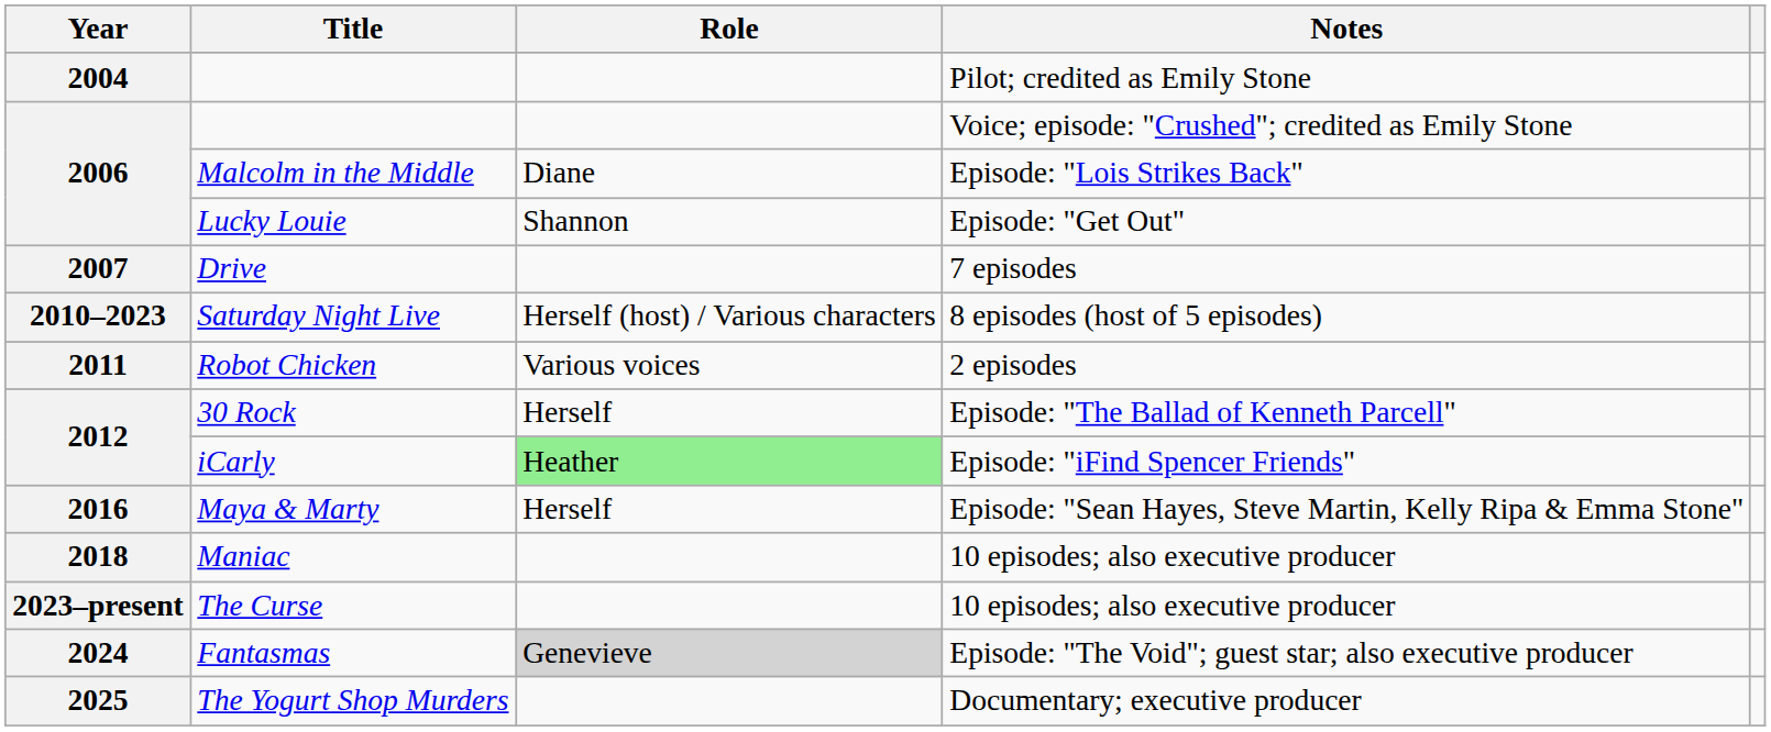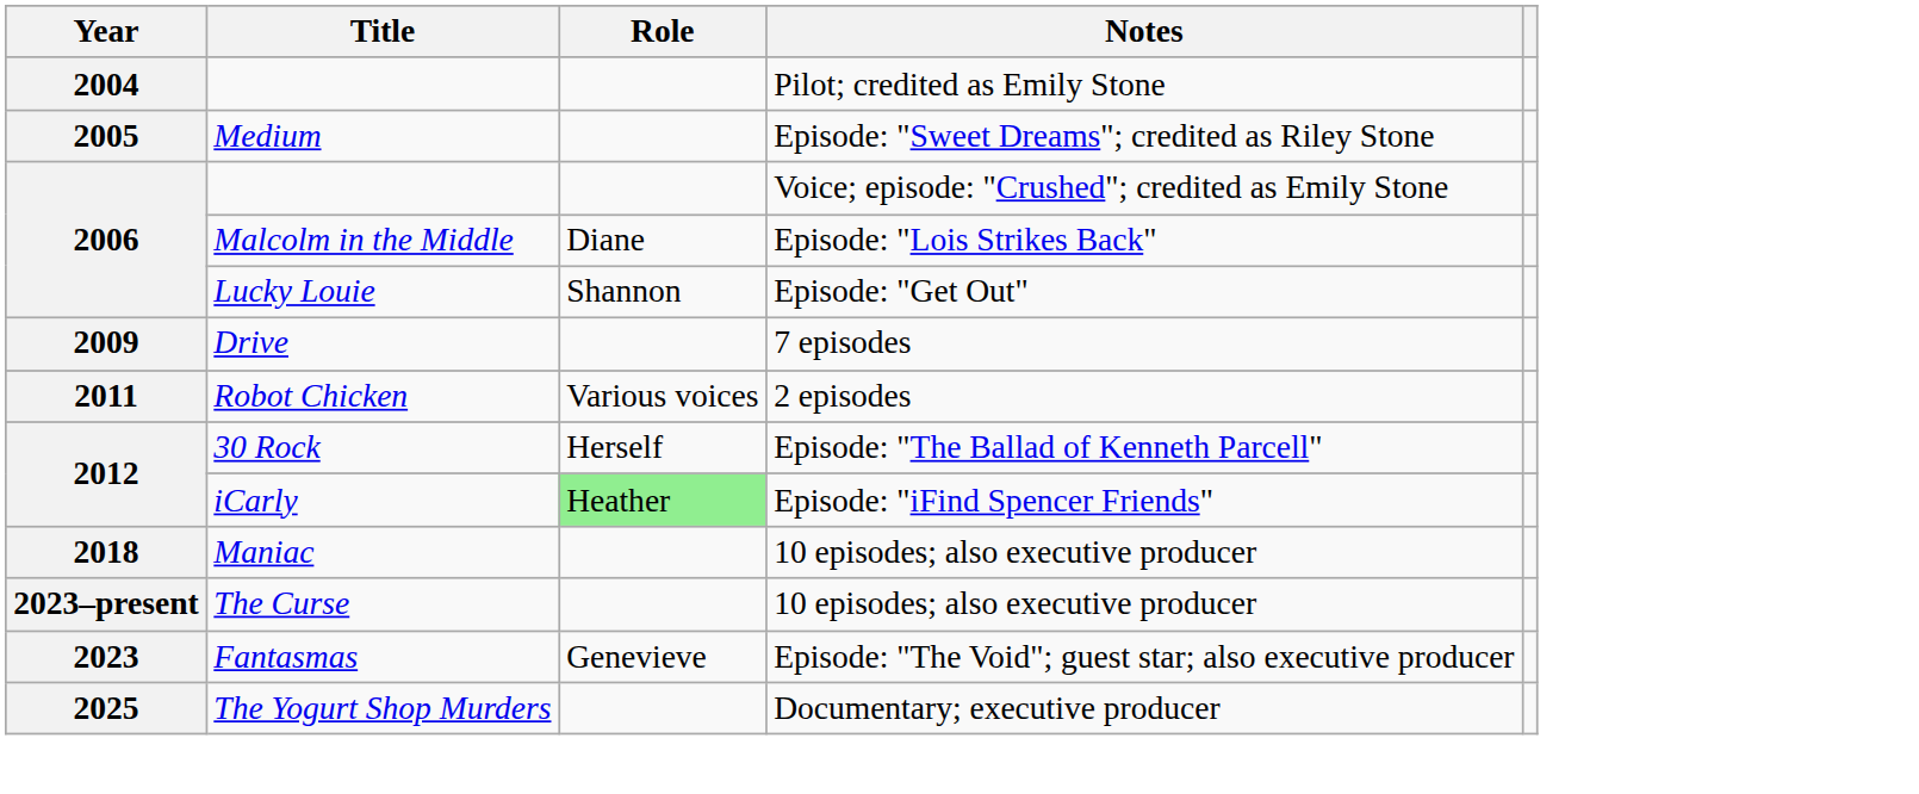+ row: 2005 | Medium | Episode: "Sweet Dreams"; credited as Riley Stone
Drive | Year: 2007 -> 2009
- row: 2010–2023 | Saturday Night Live | Herself (host) / Various characters | 8 episodes (host of 5 episodes)
- row: 2016 | Maya & Marty | Herself | Episode: "Sean Hayes, Steve Martin, Kelly Ripa & Emma Stone"
Fantasmas | Year: 2024 -> 2023
Fantasmas | Role: lightgrey background -> no background
